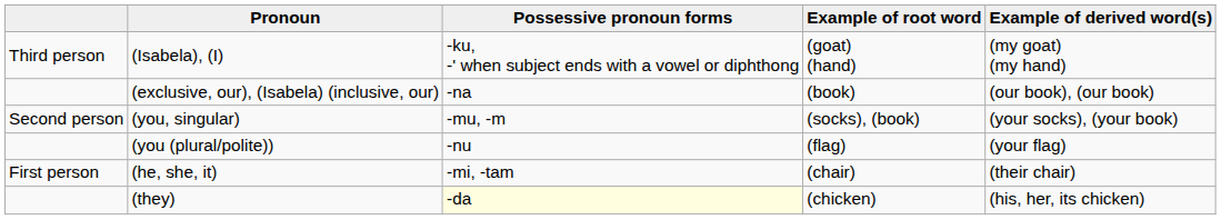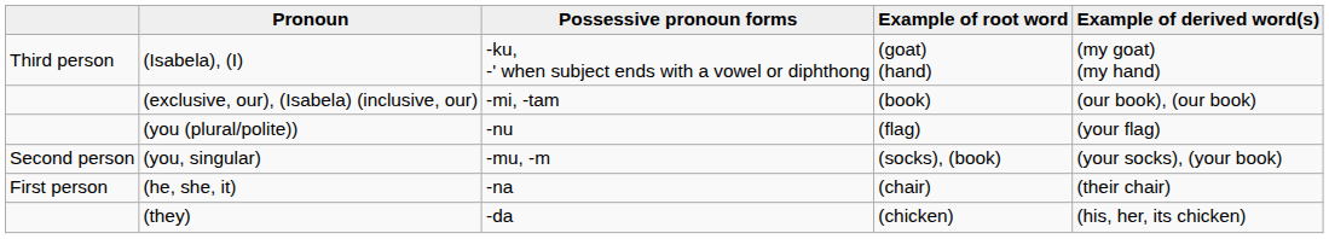(exclusive, our), (Isabela) (inclusive, our) | Possessive pronoun forms: -na -> -mi, -tam
rows swapped: (you, singular) <-> (you (plural/polite))
(he, she, it) | Possessive pronoun forms: -mi, -tam -> -na
(they) | Possessive pronoun forms: lightyellow background -> no background
